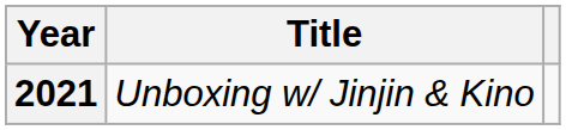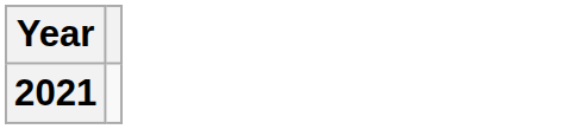- column: Title | Unboxing w/ Jinjin & Kino
